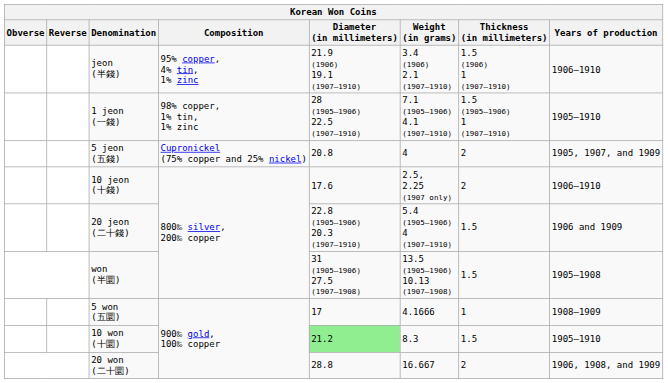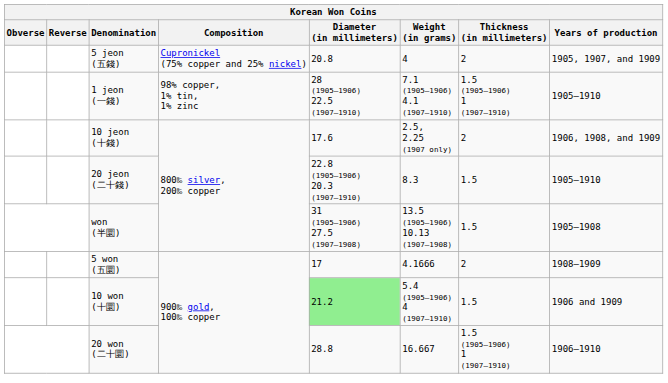- row: jeon (半錢) | 95% copper, 4% tin, 1% zinc | 21.9 (1906) 19.1 (1907–1910) | 3.4 (1906) 2.1 (1907–1910) | 1.5 (1906) 1 (1907–1910) | 1906–1910
rows swapped: 1 jeon (一錢) <-> 5 jeon (五錢)
10 jeon (十錢) | Years of production: 1906–1910 -> 1906, 1908, and 1909
20 jeon (二十錢) | Weight (in grams): 5.4 (1905–1906) 4 (1907–1910) -> 8.3
20 jeon (二十錢) | Years of production: 1906 and 1909 -> 1905–1910
5 won (五圜) | Thickness (in millimeters): 1 -> 2
10 won (十圜) | Weight (in grams): 8.3 -> 5.4 (1905–1906) 4 (1907–1910)
10 won (十圜) | Years of production: 1905–1910 -> 1906 and 1909
20 won (二十圜) | Thickness (in millimeters): 2 -> 1.5 (1905–1906) 1 (1907–1910)
20 won (二十圜) | Years of production: 1906, 1908, and 1909 -> 1906–1910
